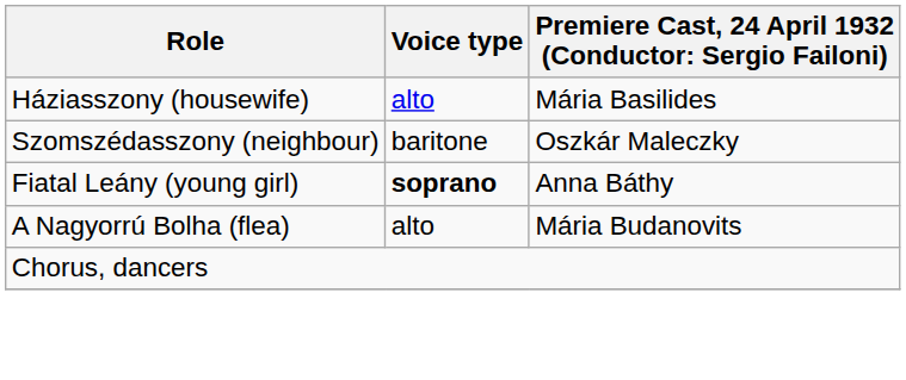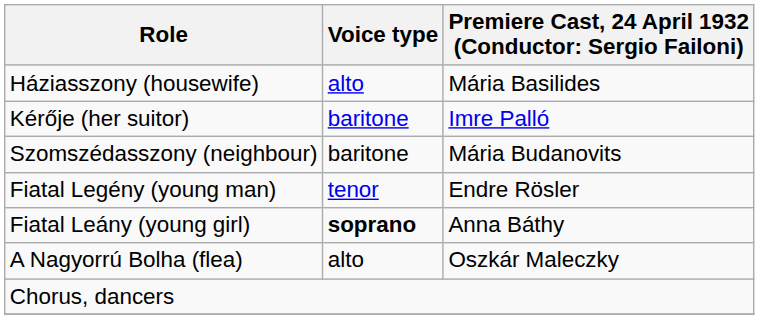+ row: Kérője (her suitor) | baritone | Imre Palló
Szomszédasszony (neighbour) | column 3: Oszkár Maleczky -> Mária Budanovits
+ row: Fiatal Legény (young man) | tenor | Endre Rösler
A Nagyorrú Bolha (flea) | column 3: Mária Budanovits -> Oszkár Maleczky
